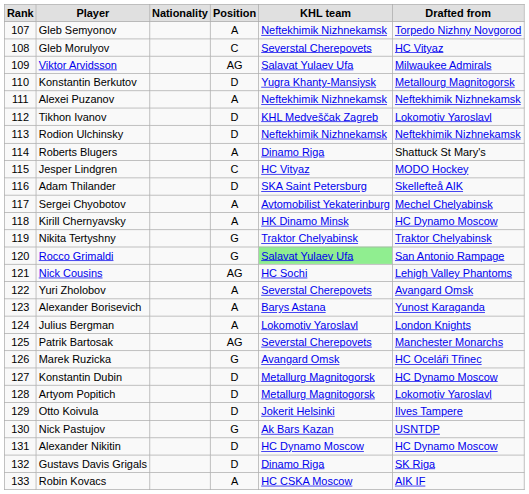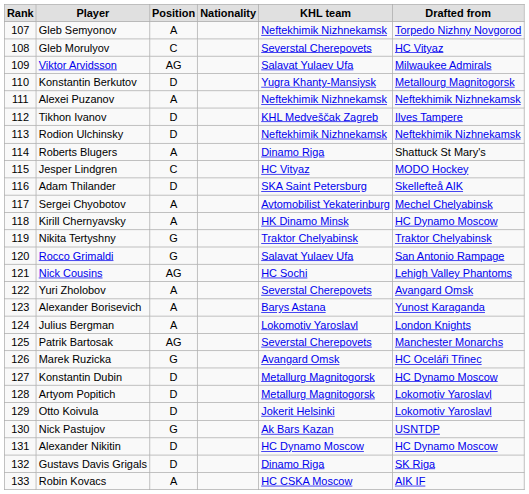columns swapped: Position <-> Nationality
Tikhon Ivanov | Drafted from: Lokomotiv Yaroslavl -> Ilves Tampere
Rocco Grimaldi | KHL team: lightgreen background -> no background
Otto Koivula | Drafted from: Ilves Tampere -> Lokomotiv Yaroslavl
